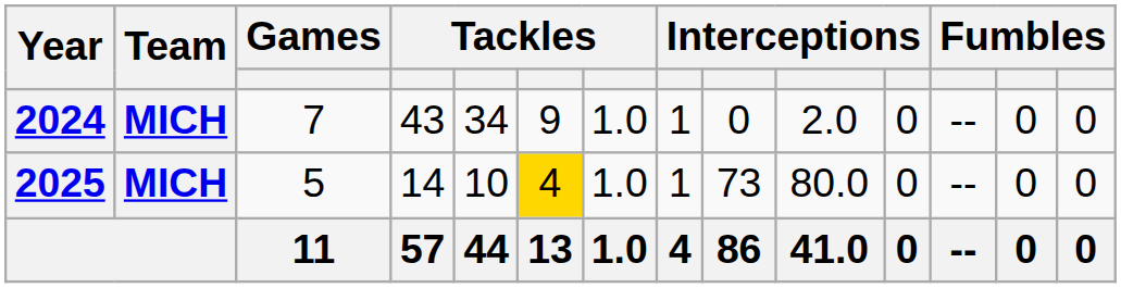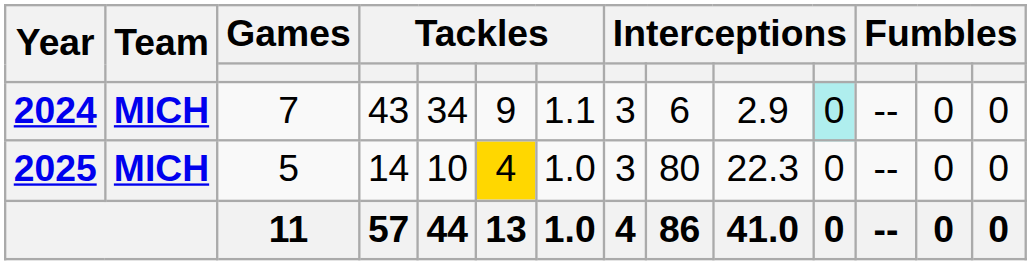2024 | column 7: 1.0 -> 1.1
2024 | column 8: 1 -> 3
2024 | column 9: 0 -> 6
2024 | column 10: 2.0 -> 2.9
2024 | column 11: no background -> paleturquoise background
2025 | column 8: 1 -> 3
2025 | column 9: 73 -> 80
2025 | column 10: 80.0 -> 22.3
